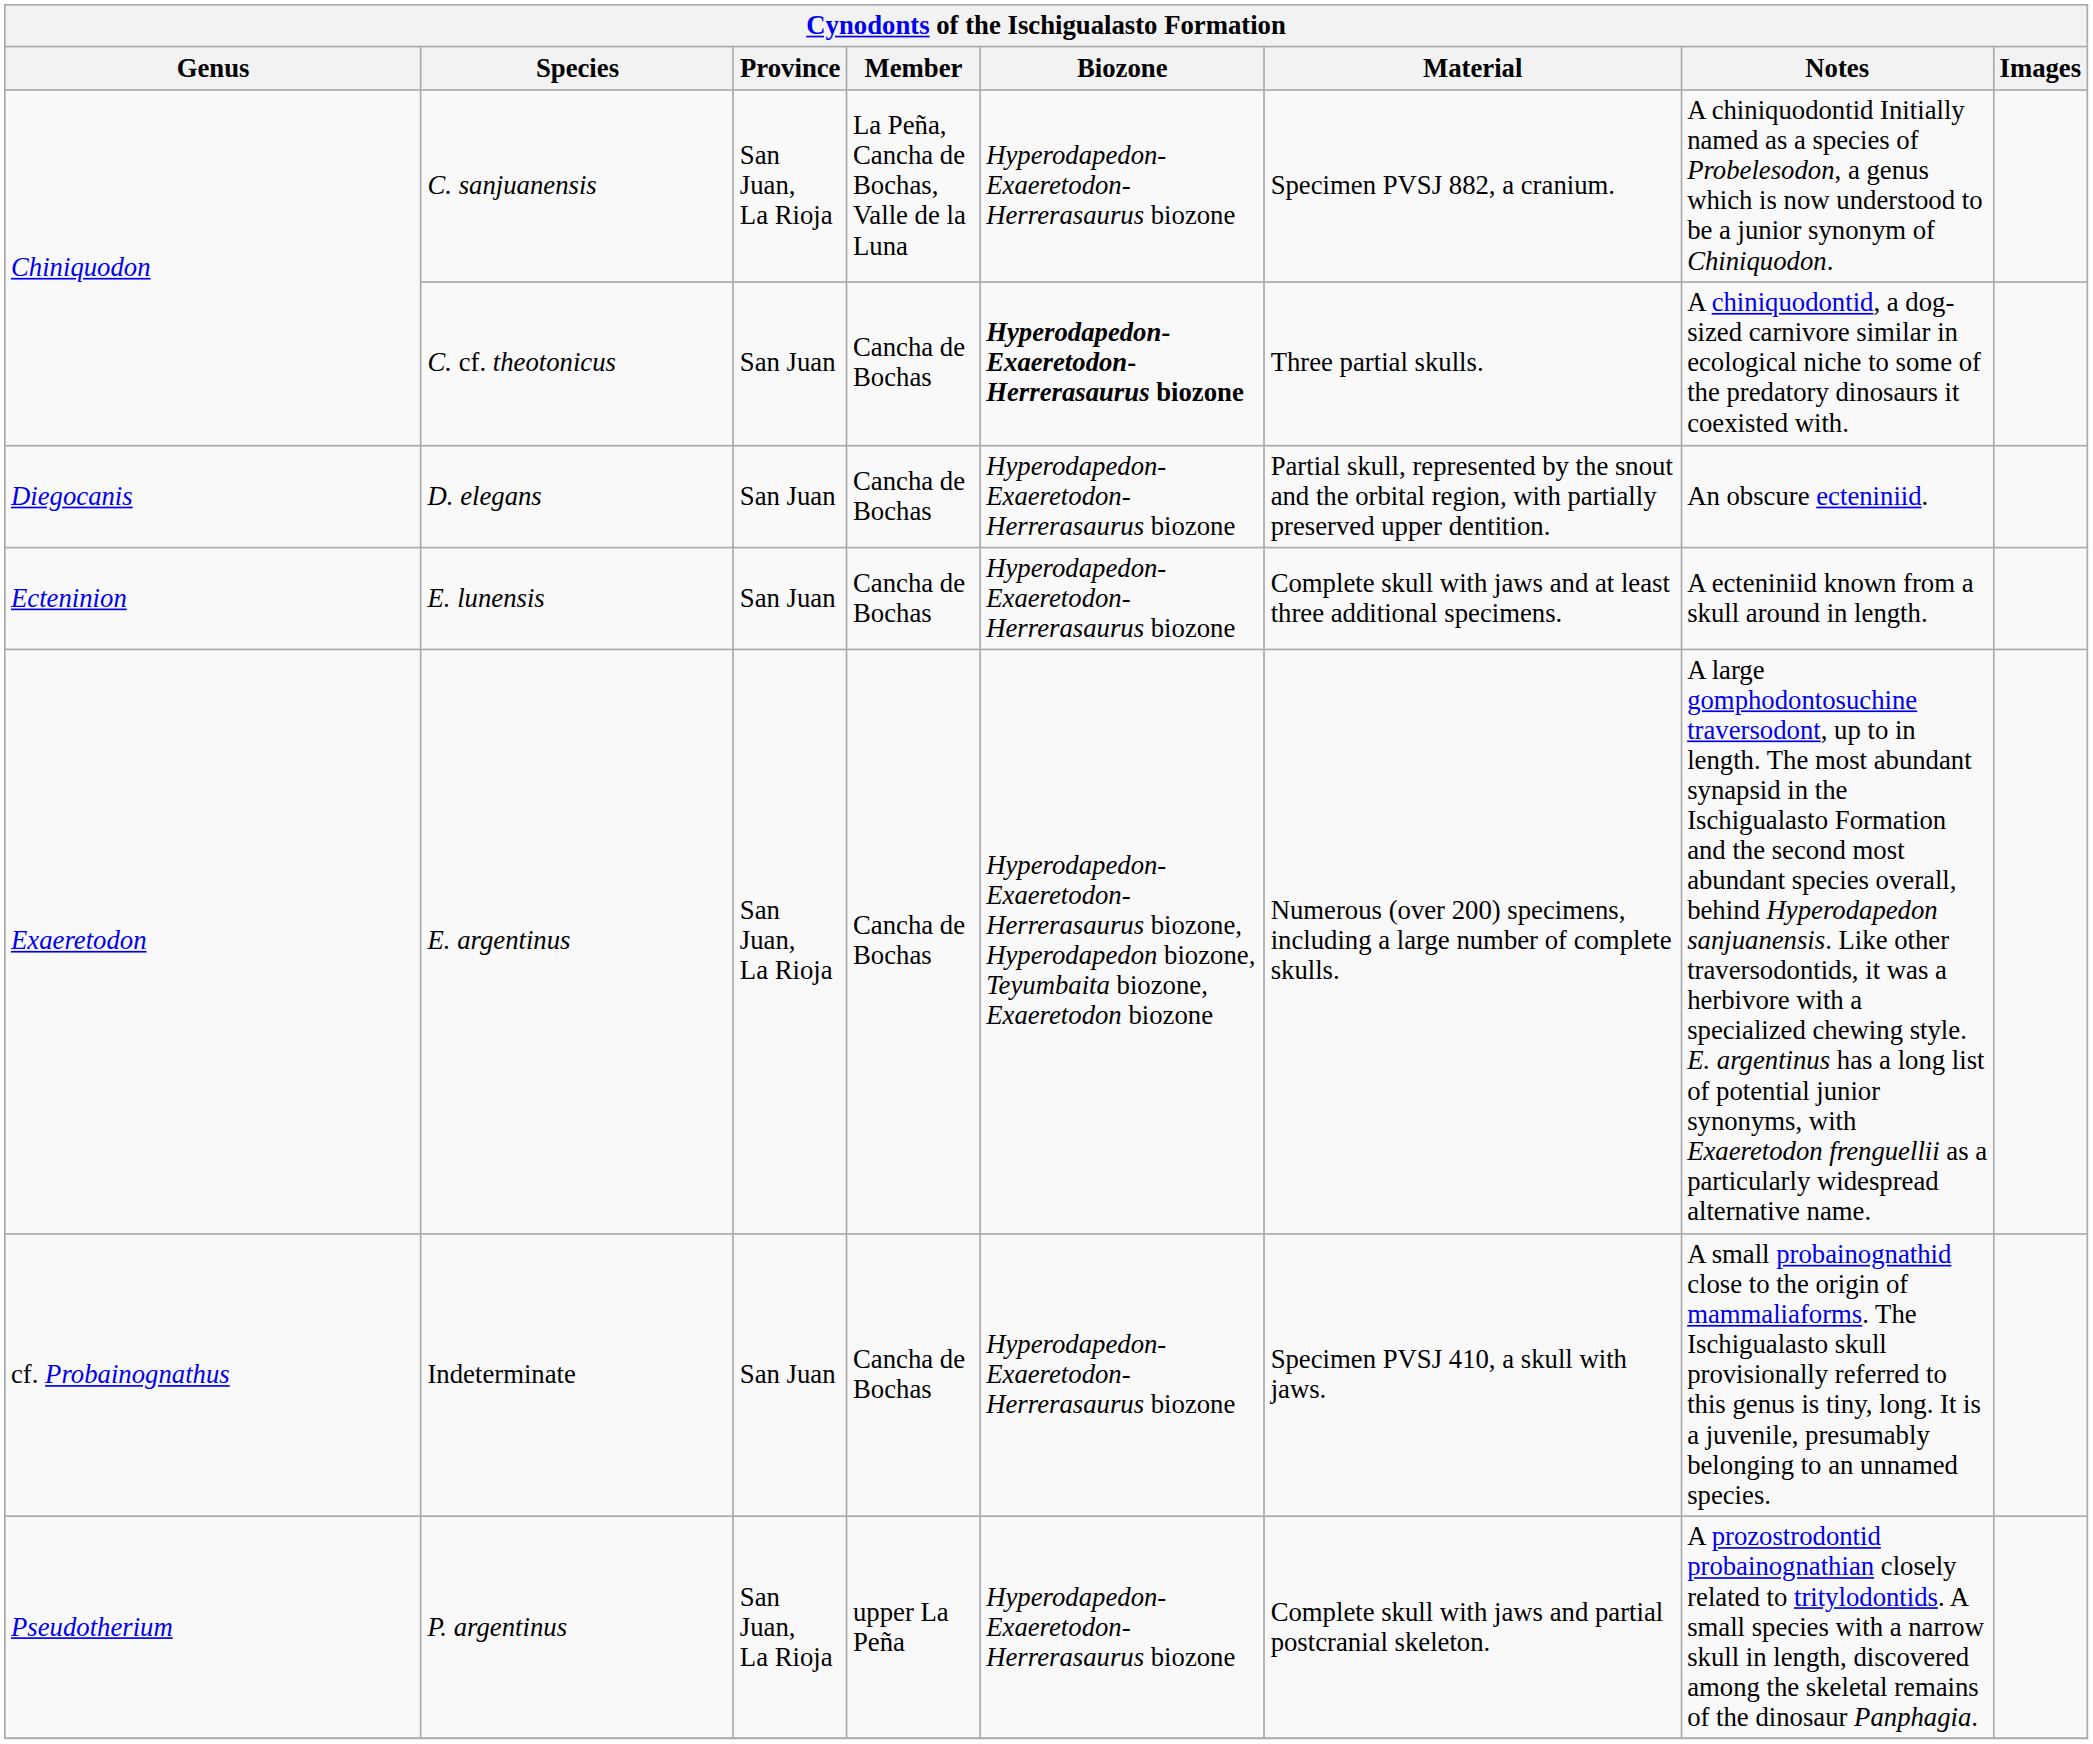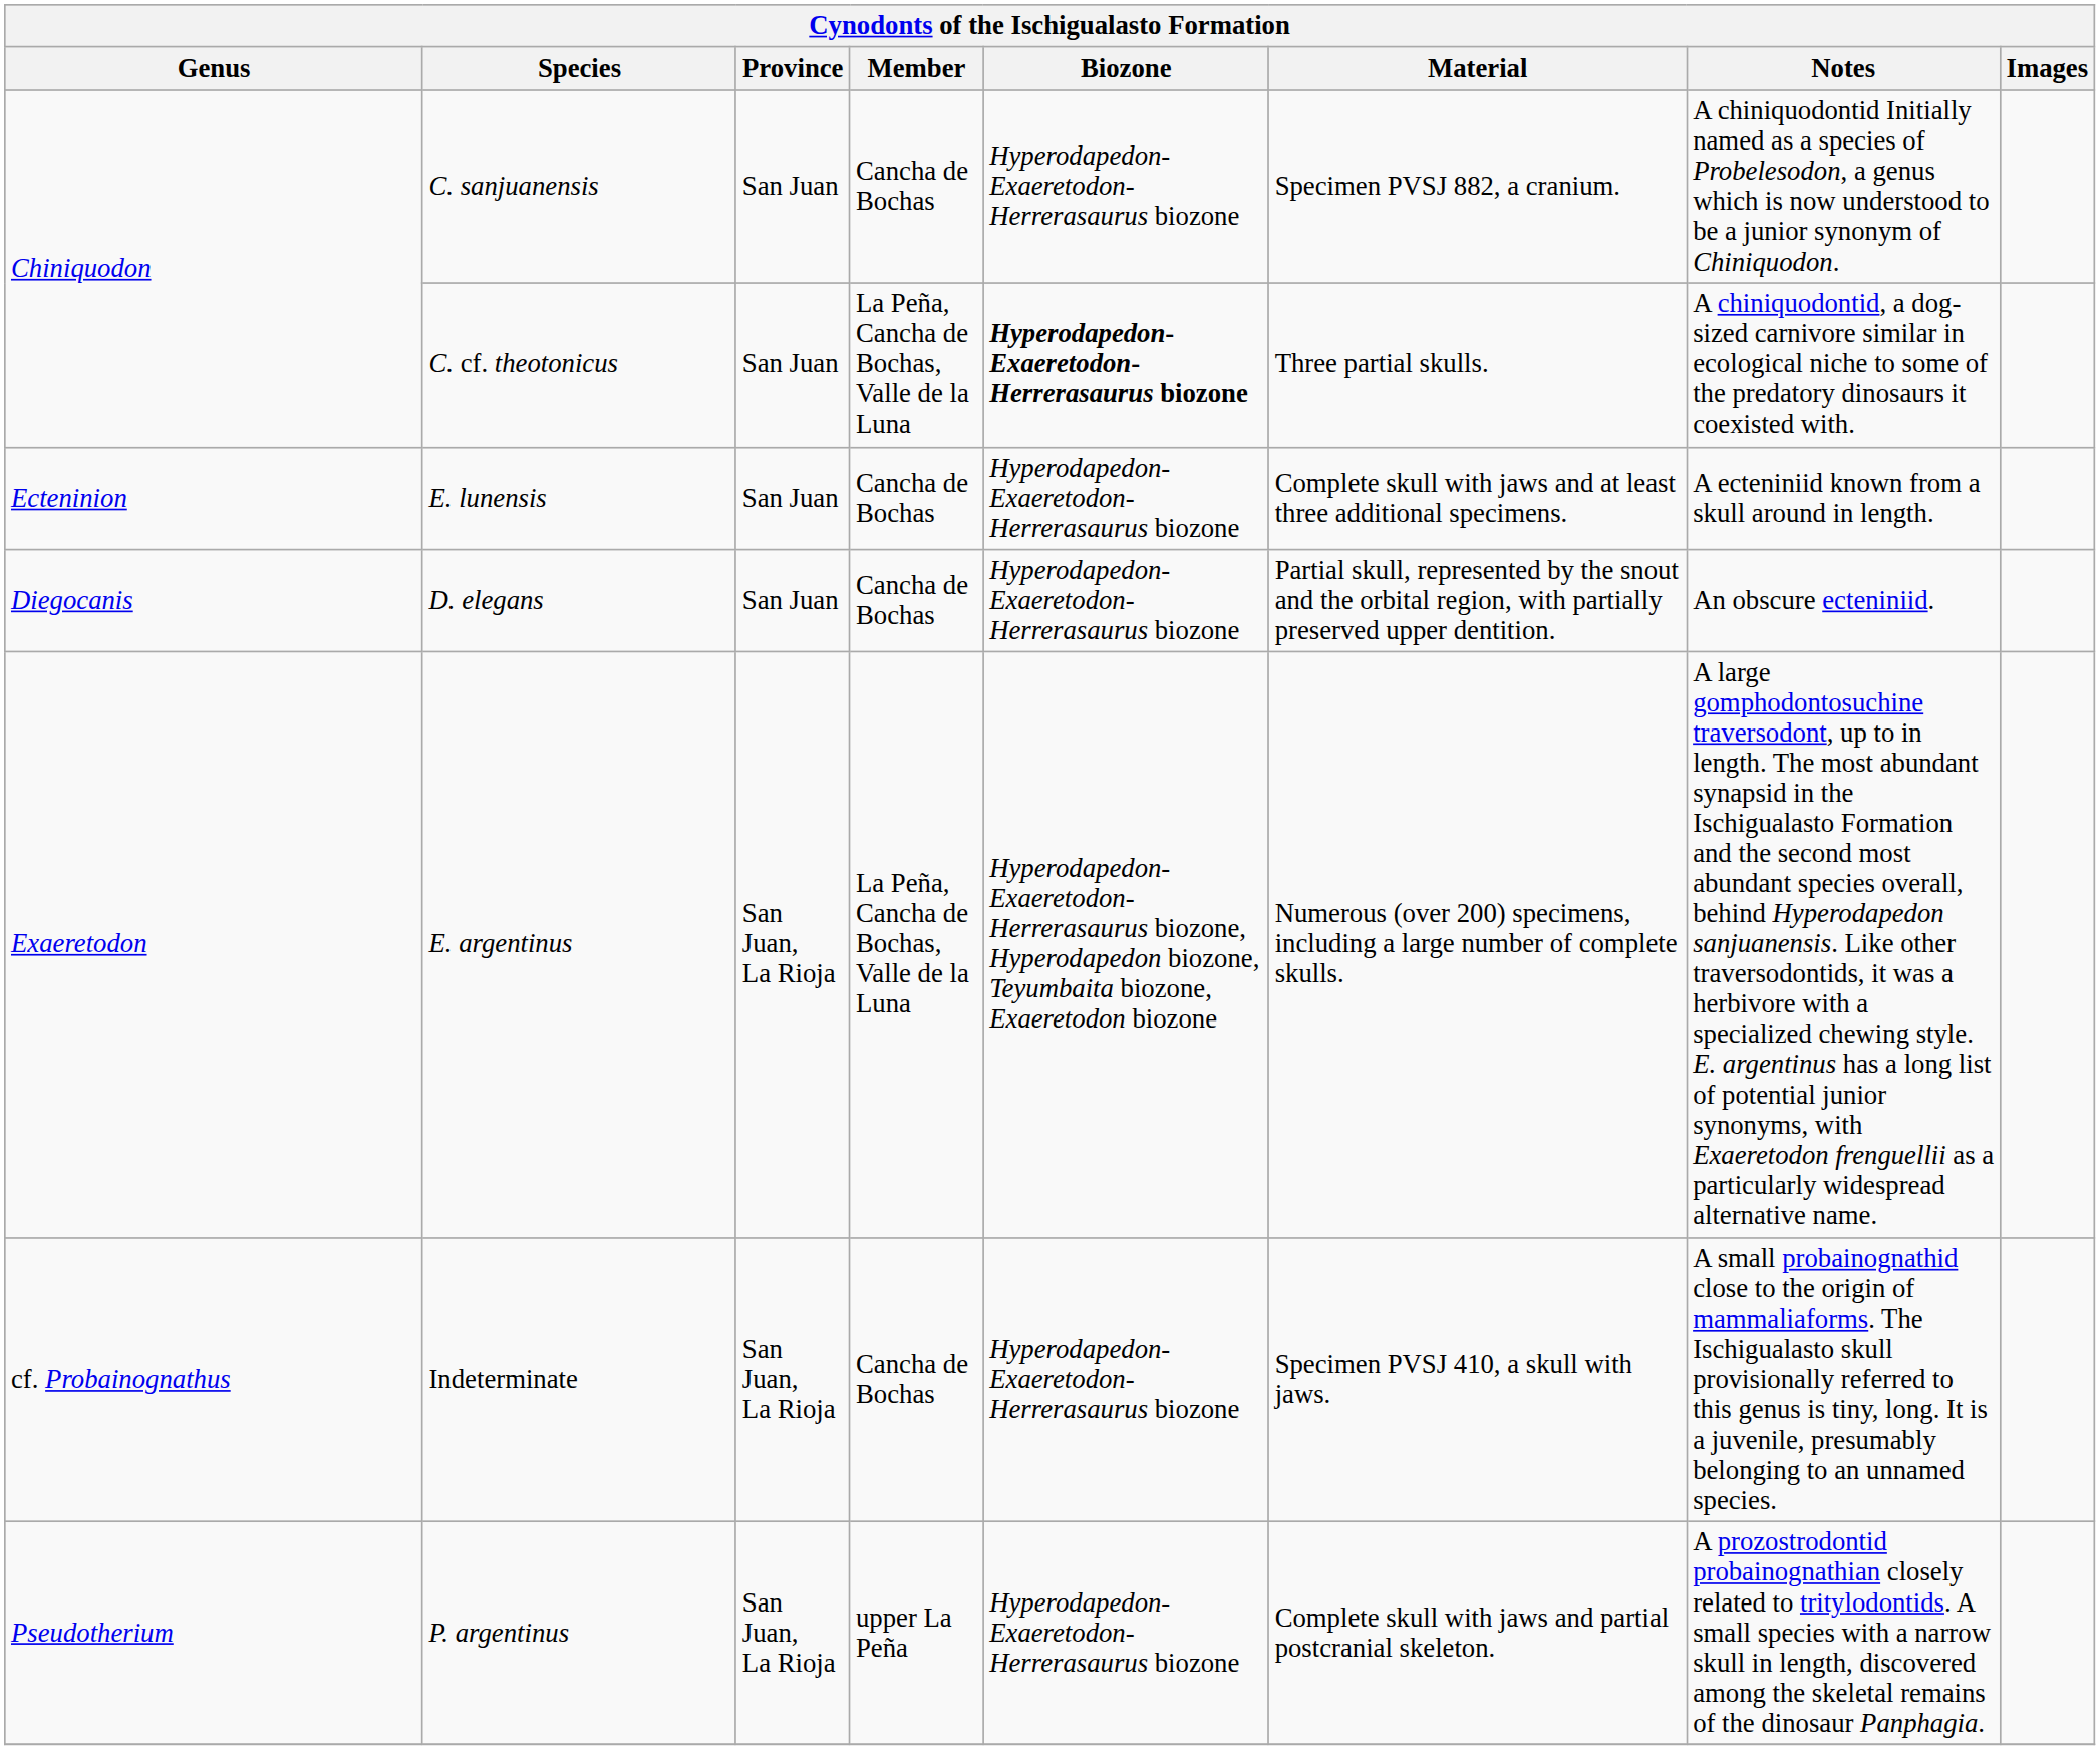C. sanjuanensis | Province: San Juan, La Rioja -> San Juan
C. sanjuanensis | Member: La Peña, Cancha de Bochas, Valle de la Luna -> Cancha de Bochas
C. cf. theotonicus | Member: Cancha de Bochas -> La Peña, Cancha de Bochas, Valle de la Luna
rows swapped: D. elegans <-> E. lunensis
E. argentinus | Member: Cancha de Bochas -> La Peña, Cancha de Bochas, Valle de la Luna
Indeterminate | Province: San Juan -> San Juan, La Rioja
